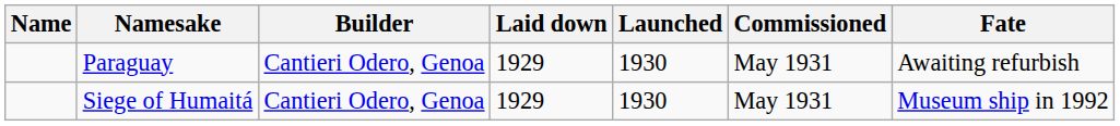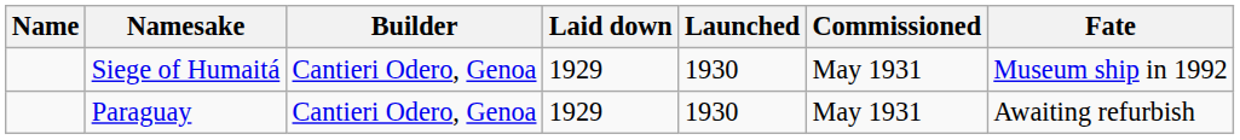rows swapped: Paraguay <-> Siege of Humaitá
